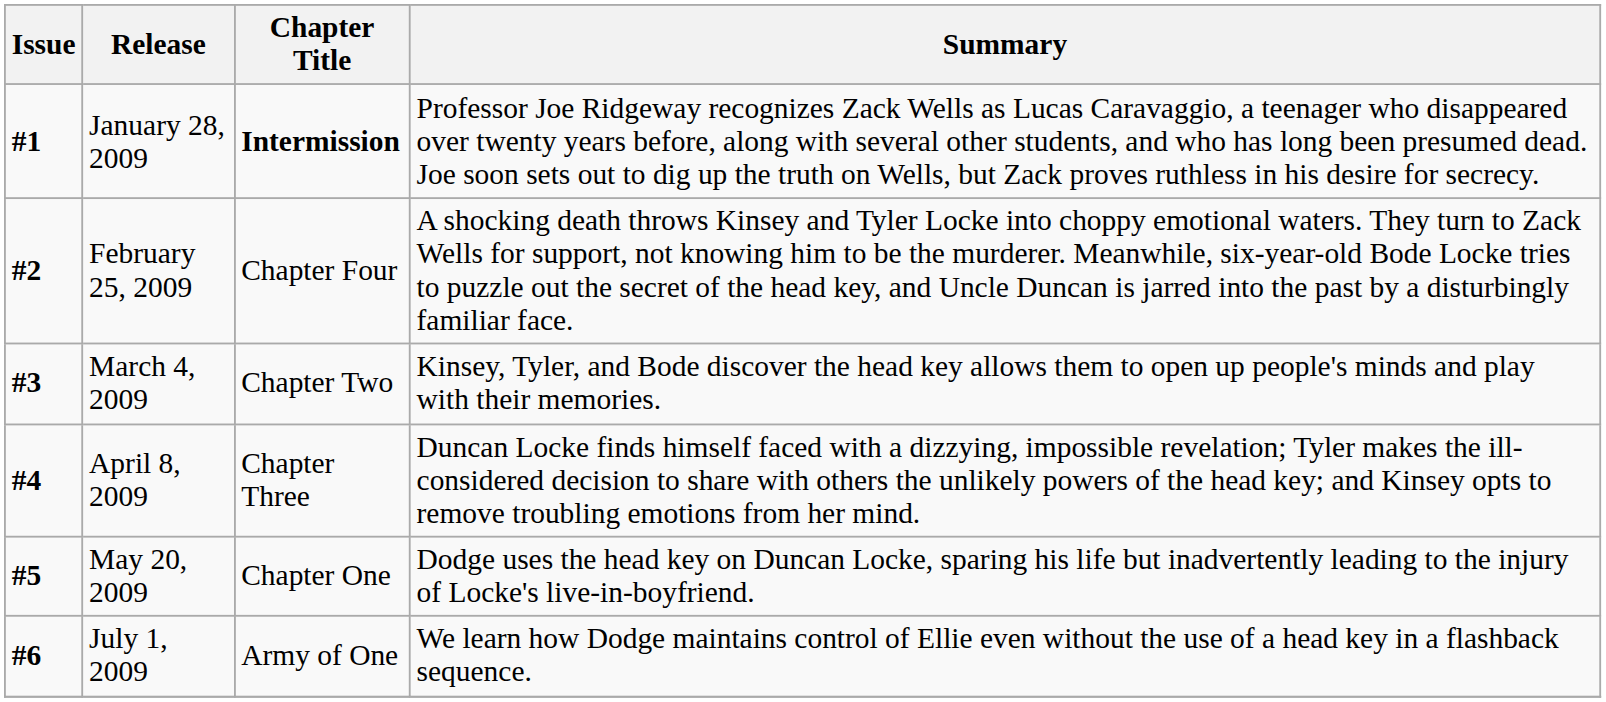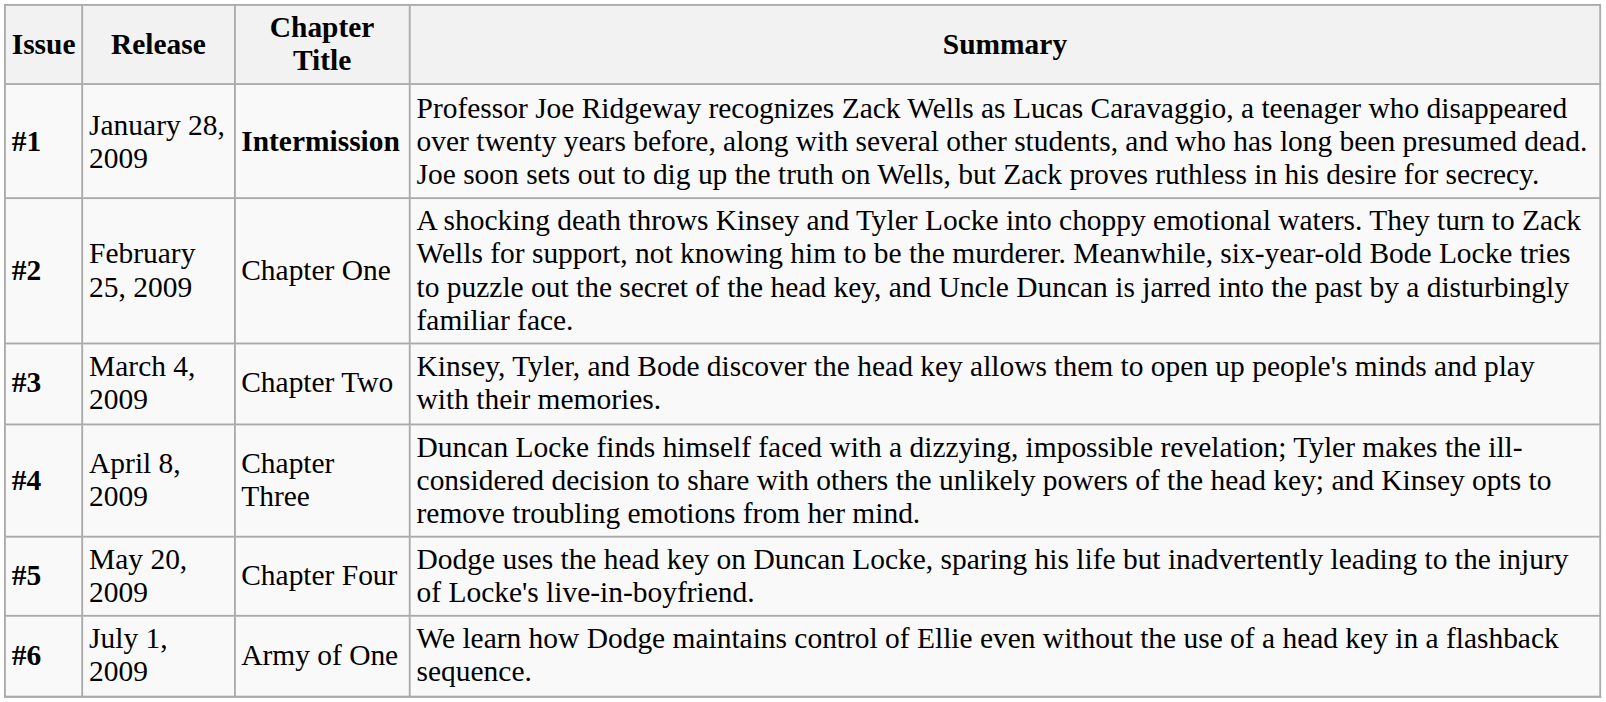February 25, 2009 | Chapter Title: Chapter Four -> Chapter One
May 20, 2009 | Chapter Title: Chapter One -> Chapter Four
